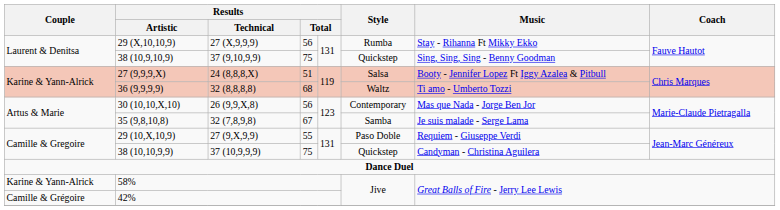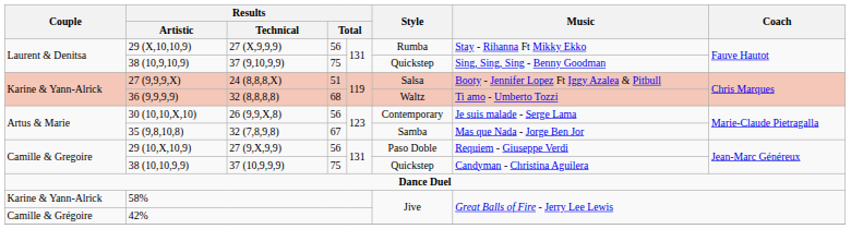30 (10,10,X,10) | Music: Mas que Nada - Jorge Ben Jor -> Je suis malade - Serge Lama
35 (9,8,10,8) | Music: Je suis malade - Serge Lama -> Mas que Nada - Jorge Ben Jor
29 (10,X,10,9) | column 4: 55 -> 56
